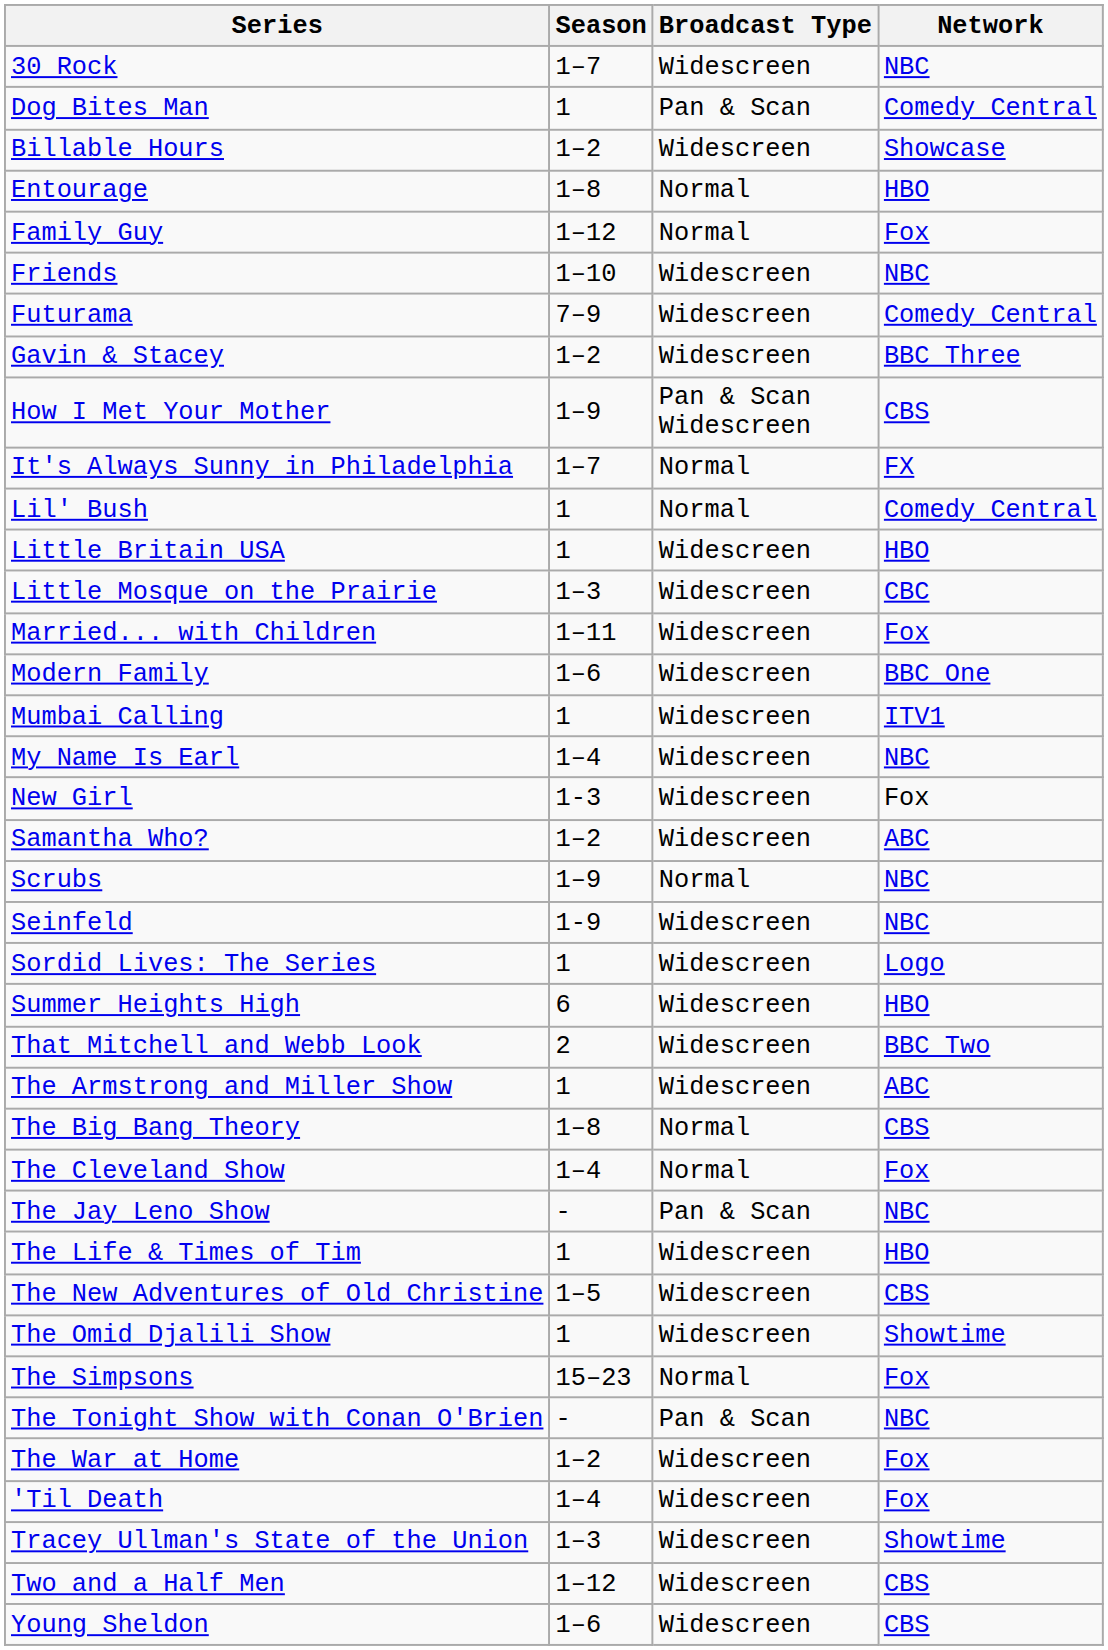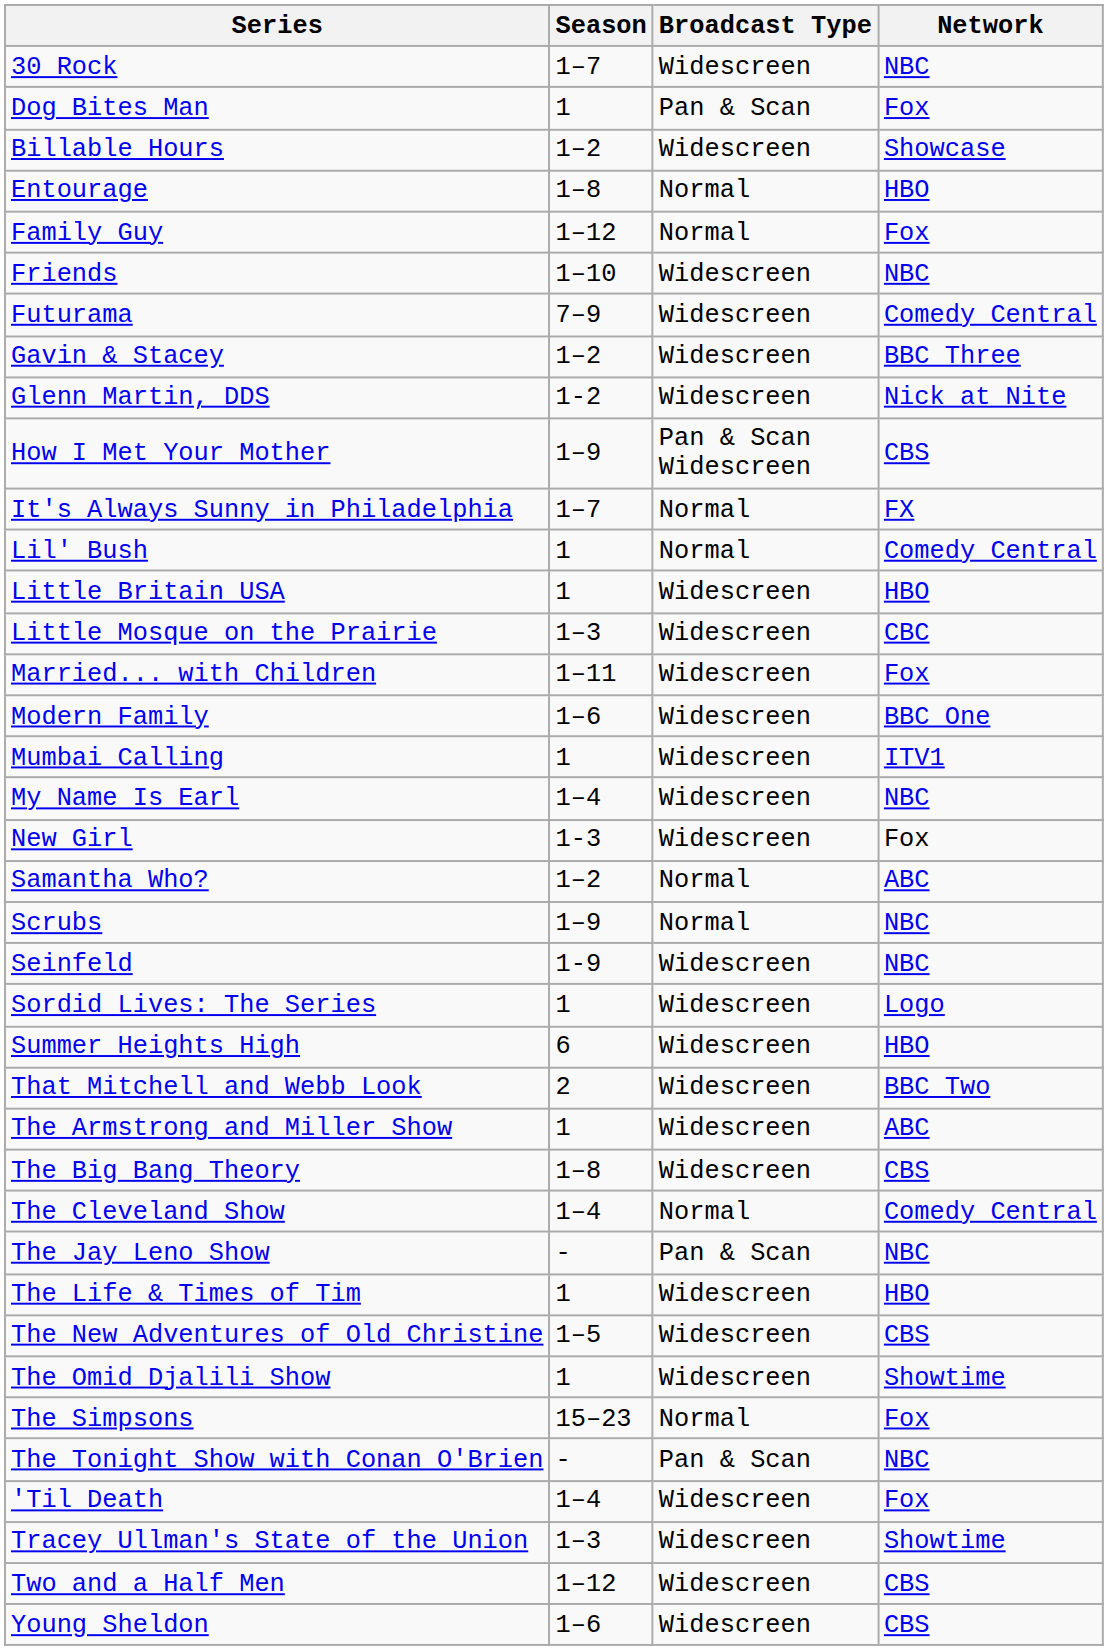Dog Bites Man | Network: Comedy Central -> Fox
+ row: Glenn Martin, DDS | 1-2 | Widescreen | Nick at Nite
Samantha Who? | Broadcast Type: Widescreen -> Normal
The Big Bang Theory | Broadcast Type: Normal -> Widescreen
The Cleveland Show | Network: Fox -> Comedy Central
- row: The War at Home | 1–2 | Widescreen | Fox
